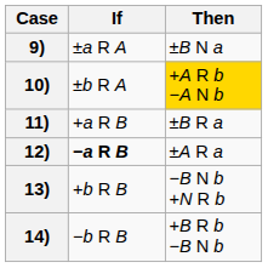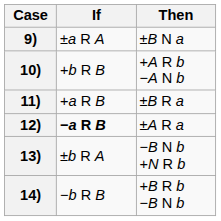10) | If: ±b R A -> +b R B
10) | Then: gold background -> no background
13) | If: +b R B -> ±b R A
